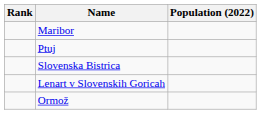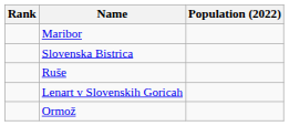- row: Ptuj
+ row: Ruše
